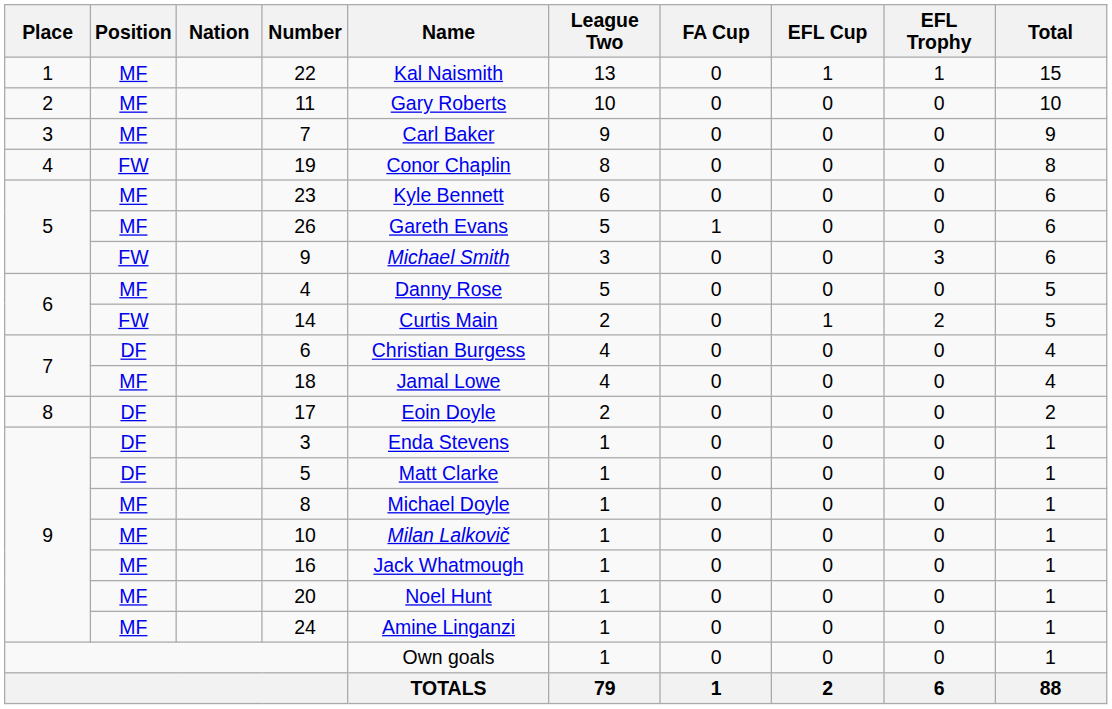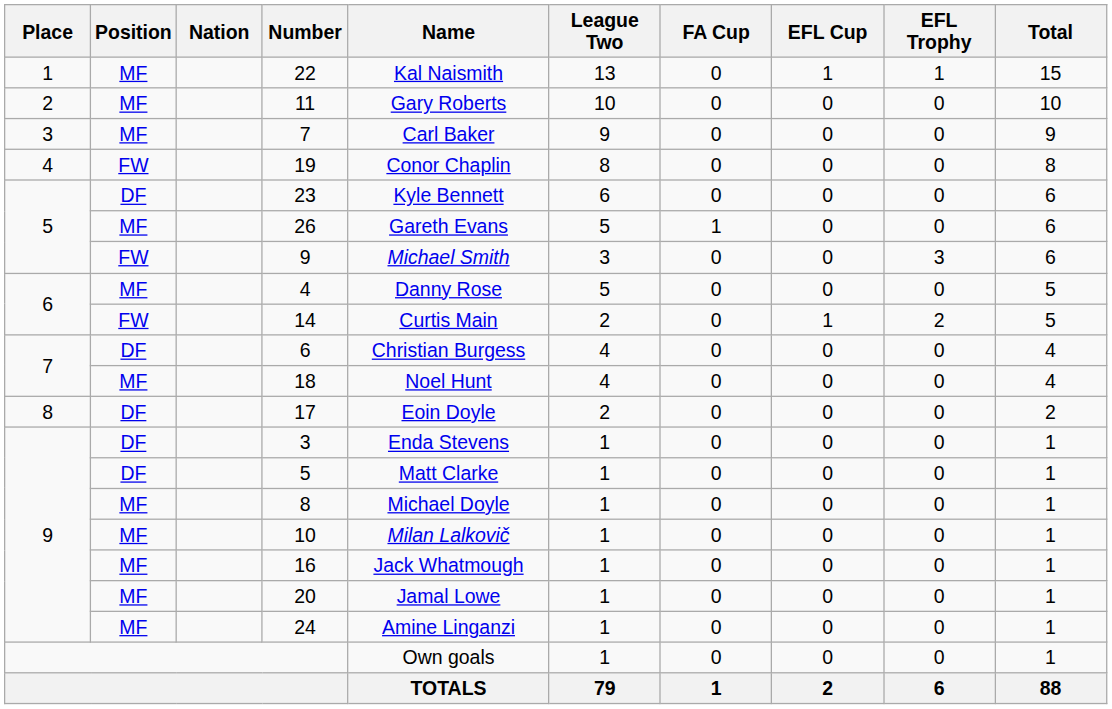23 | Position: MF -> DF
18 | Name: Jamal Lowe -> Noel Hunt
20 | Name: Noel Hunt -> Jamal Lowe
